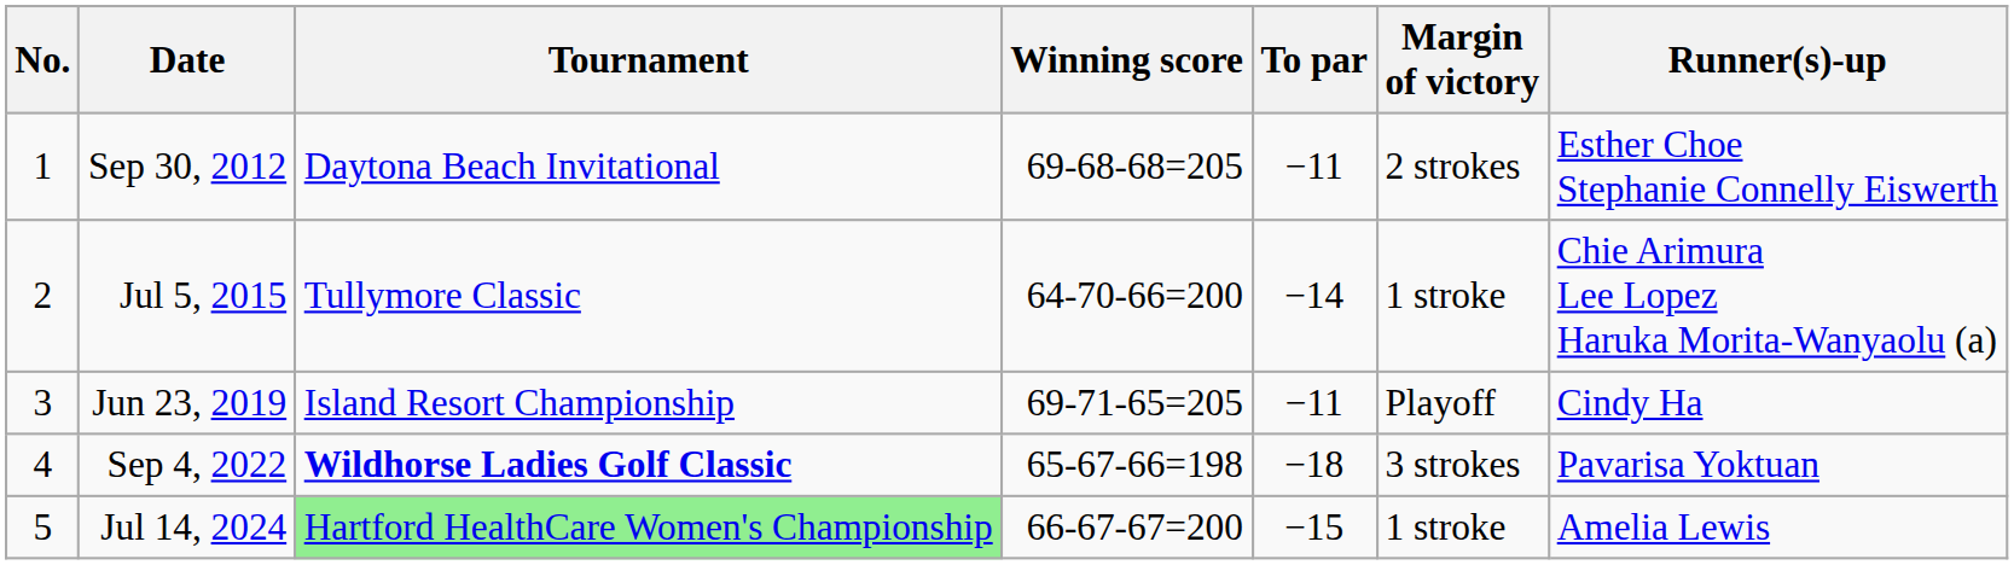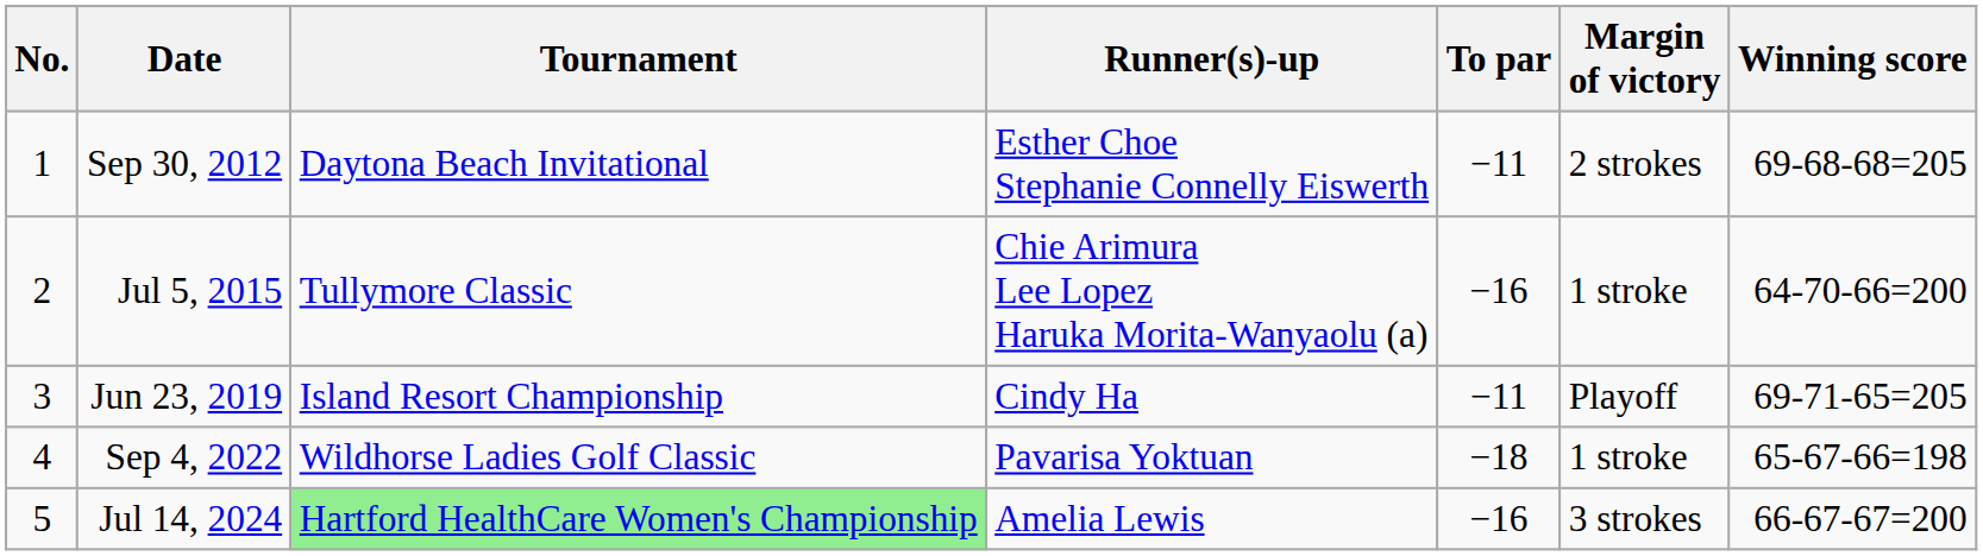columns swapped: Winning score <-> Runner(s)-up
Jul 5, 2015 | To par: −14 -> −16
Sep 4, 2022 | Tournament: bold -> normal
Sep 4, 2022 | Margin of victory: 3 strokes -> 1 stroke
Jul 14, 2024 | To par: −15 -> −16
Jul 14, 2024 | Margin of victory: 1 stroke -> 3 strokes
